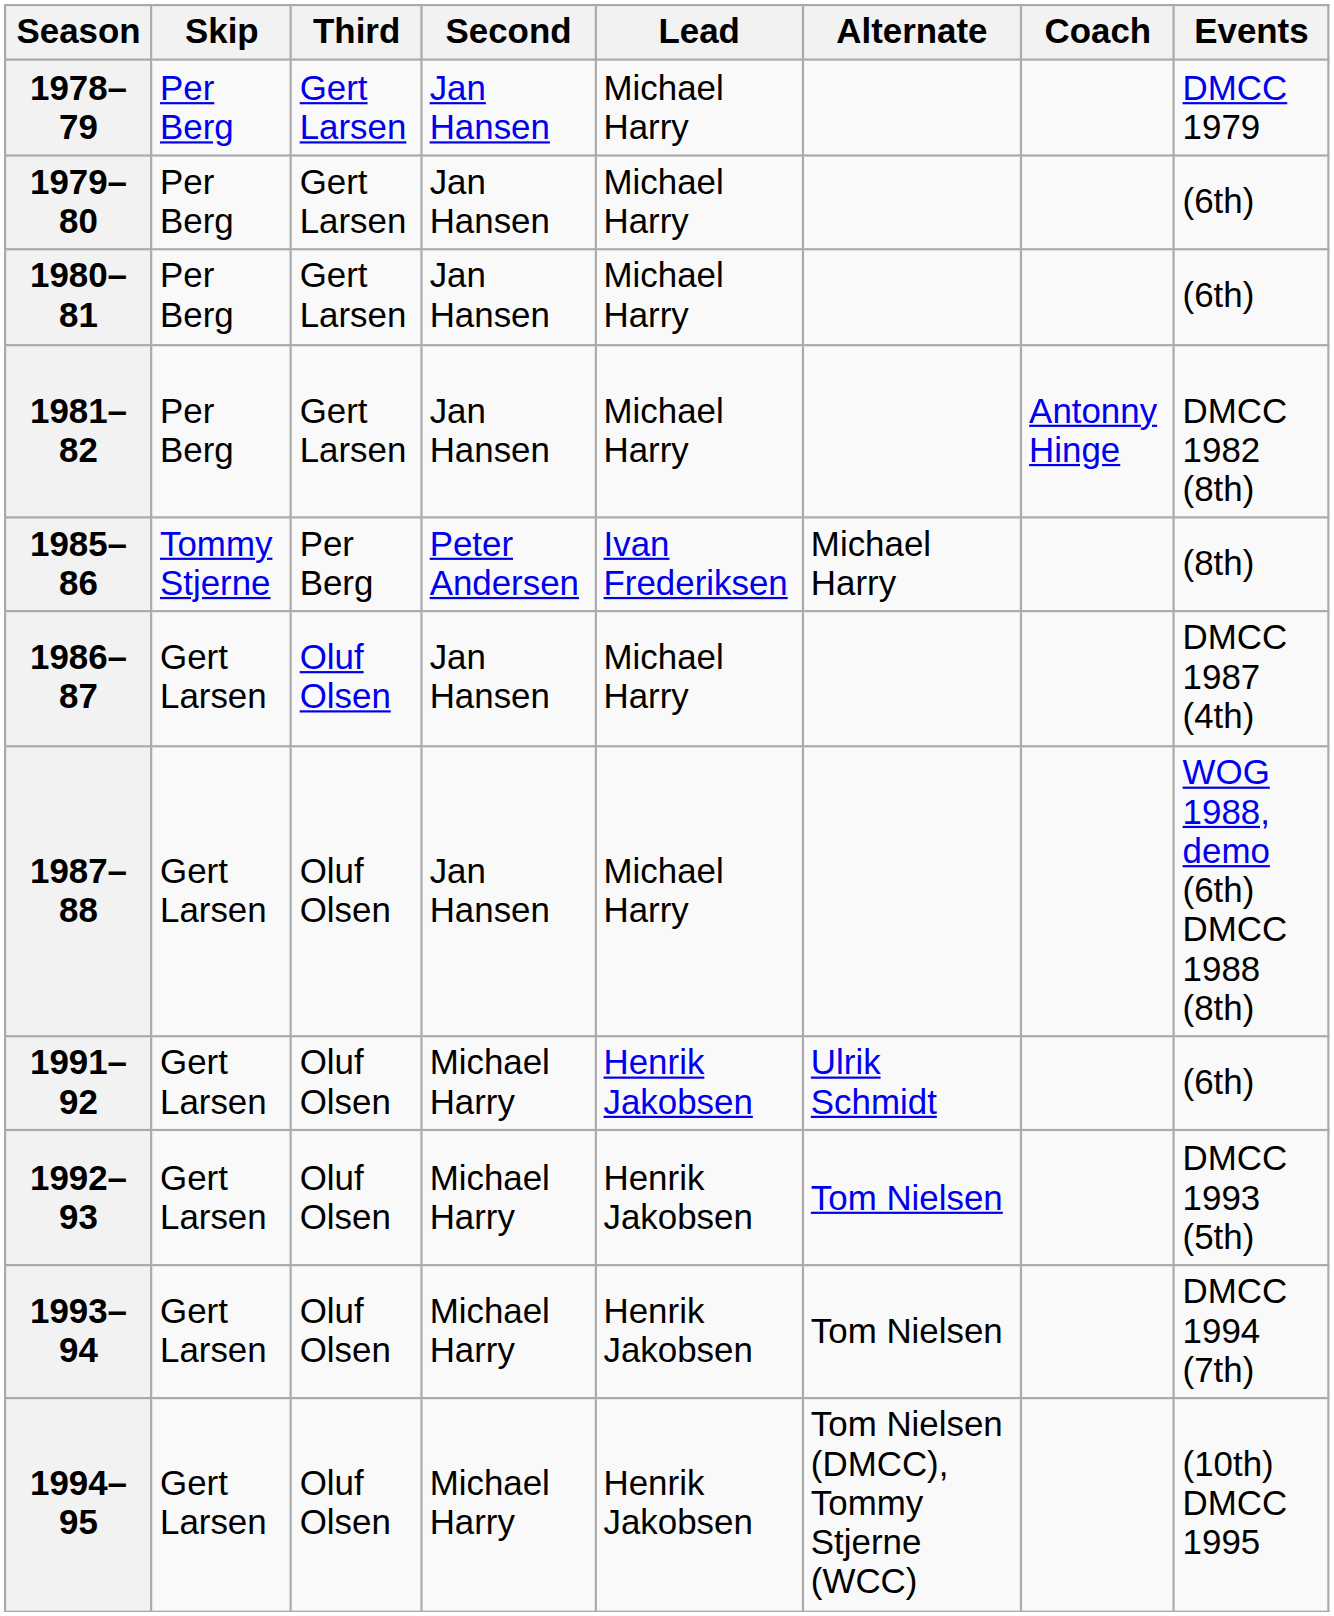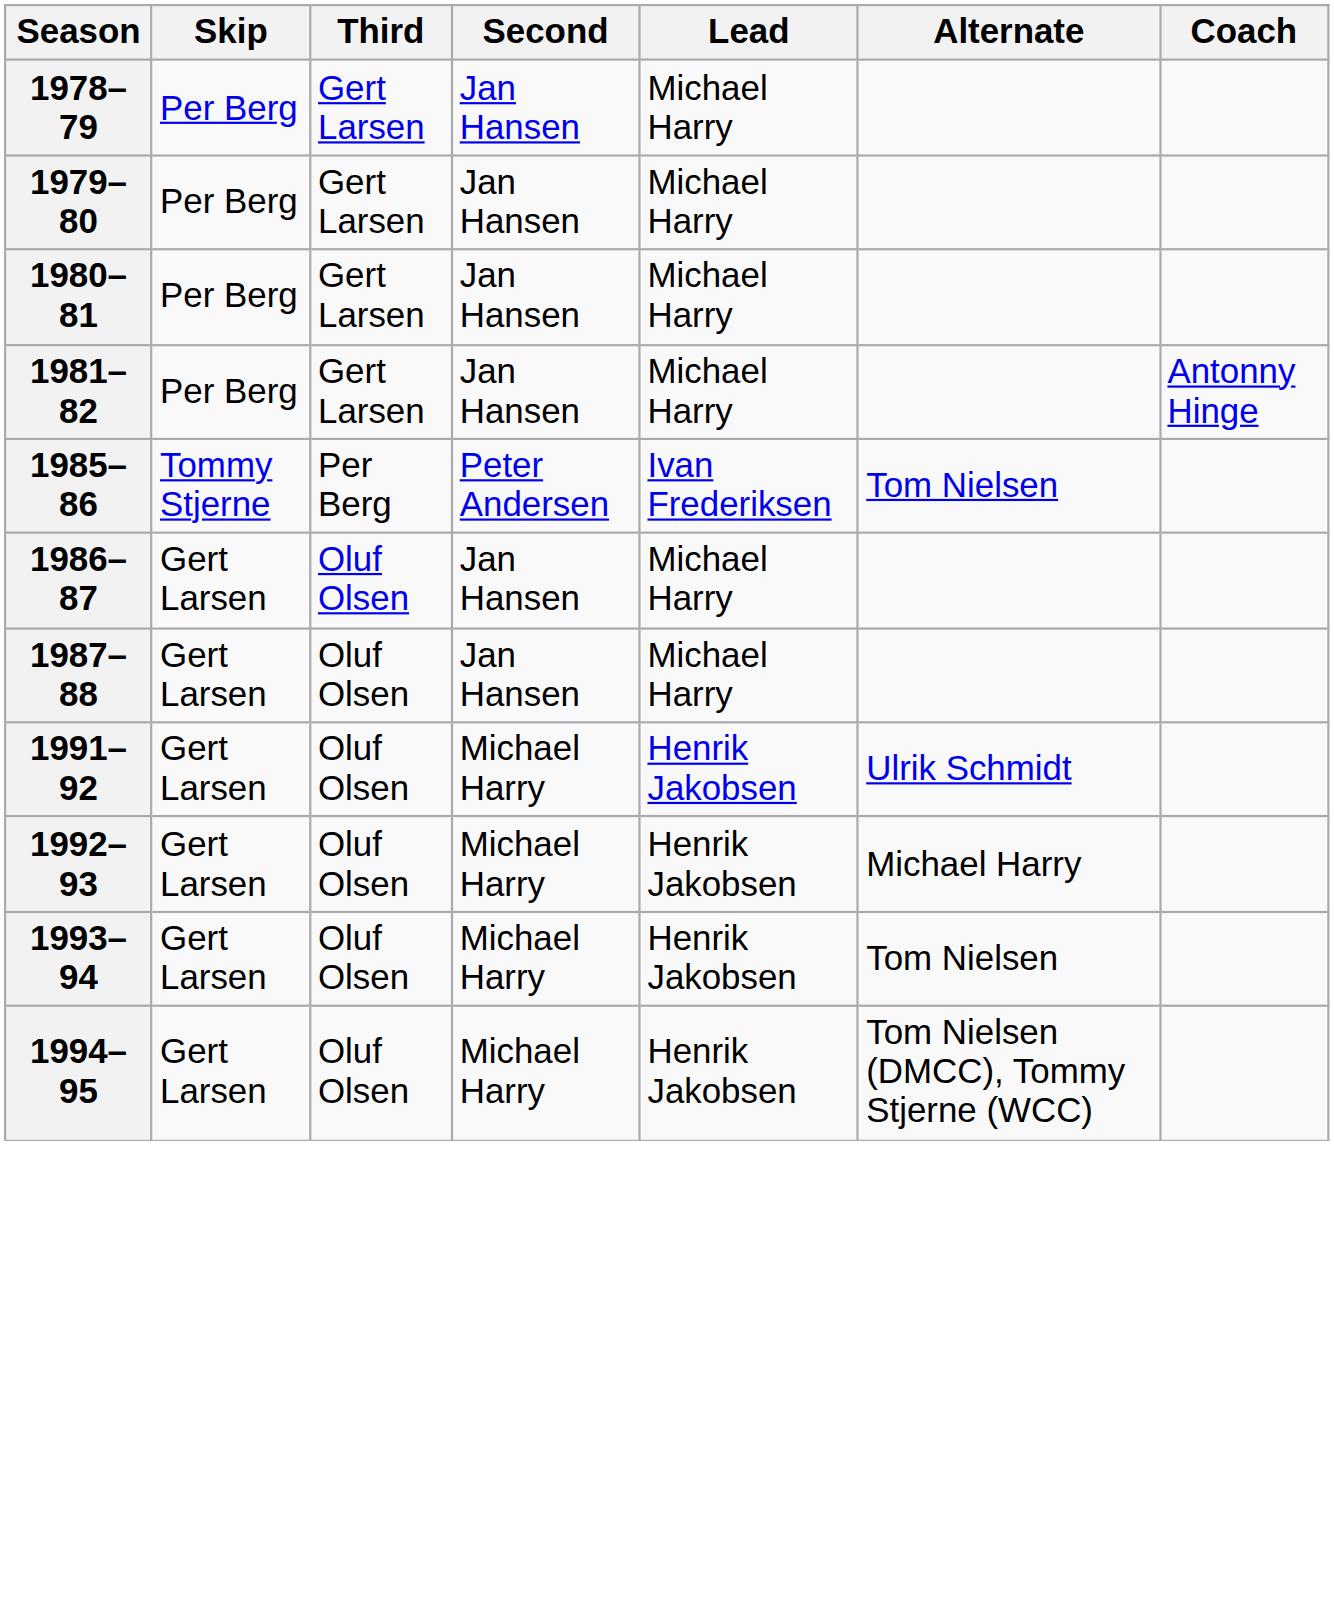- column: Events | DMCC 1979 | (6th) | (6th) | DMCC 1982 (8th) | (8th) | DMCC 1987 (4th) | WOG 1988, demo (6th) DMCC 1988 (8th) | (6th) | DMCC 1993 (5th) | DMCC 1994 (7th) | (10th) DMCC 1995
1985–86 | Alternate: Michael Harry -> Tom Nielsen
1992–93 | Alternate: Tom Nielsen -> Michael Harry
